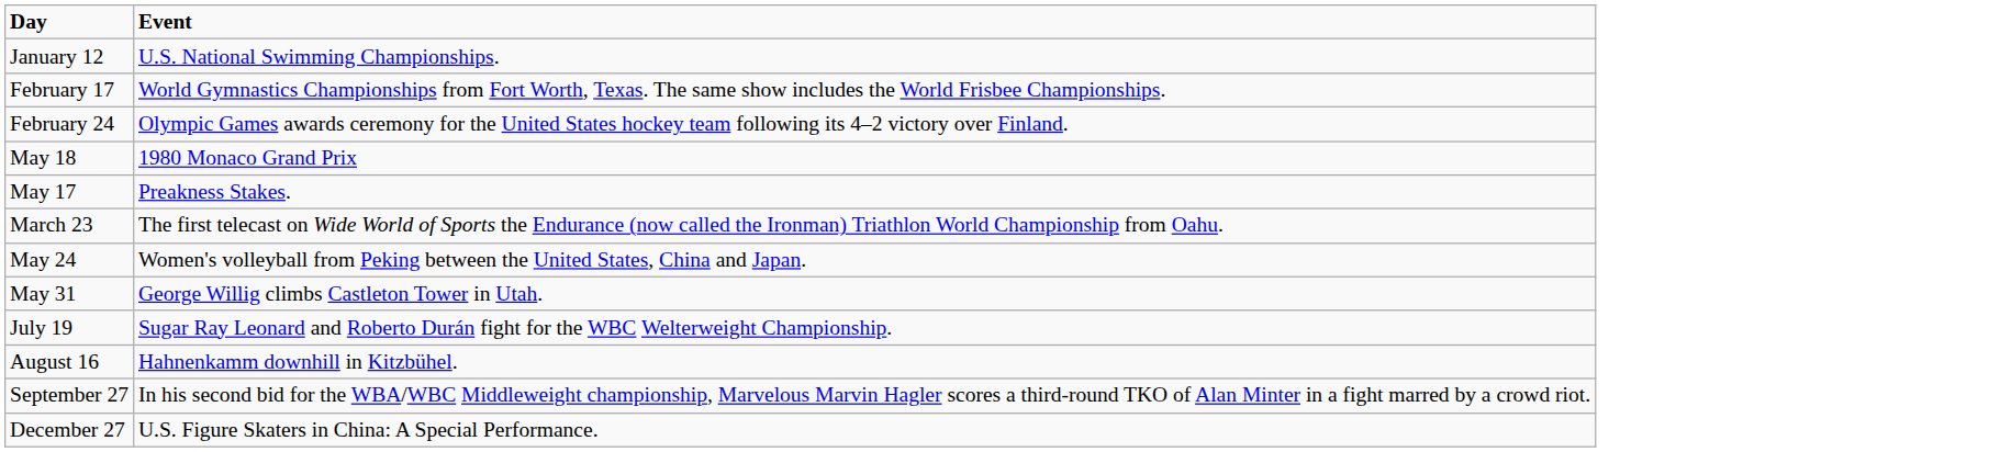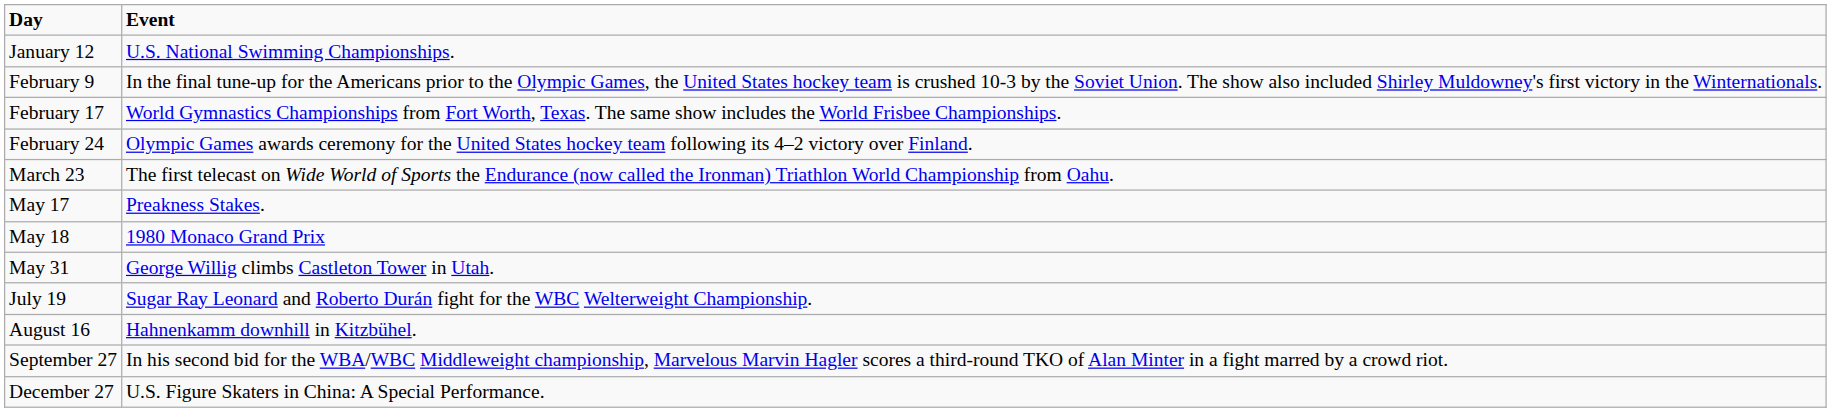+ row: February 9 | In the final tune-up for the Americans prior to the Olympic Games, the United States hockey team is crushed 10-3 by the Soviet Union. The show also included Shirley Muldowney's first victory in the Winternationals.
rows swapped: March 23 <-> May 18
- row: May 24 | Women's volleyball from Peking between the United States, China and Japan.
